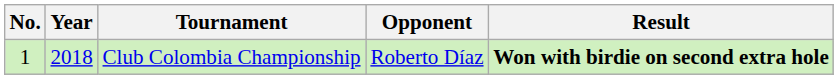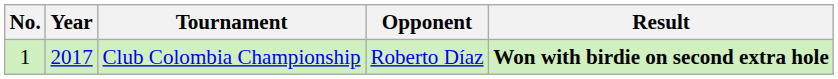Club Colombia Championship | Year: 2018 -> 2017
